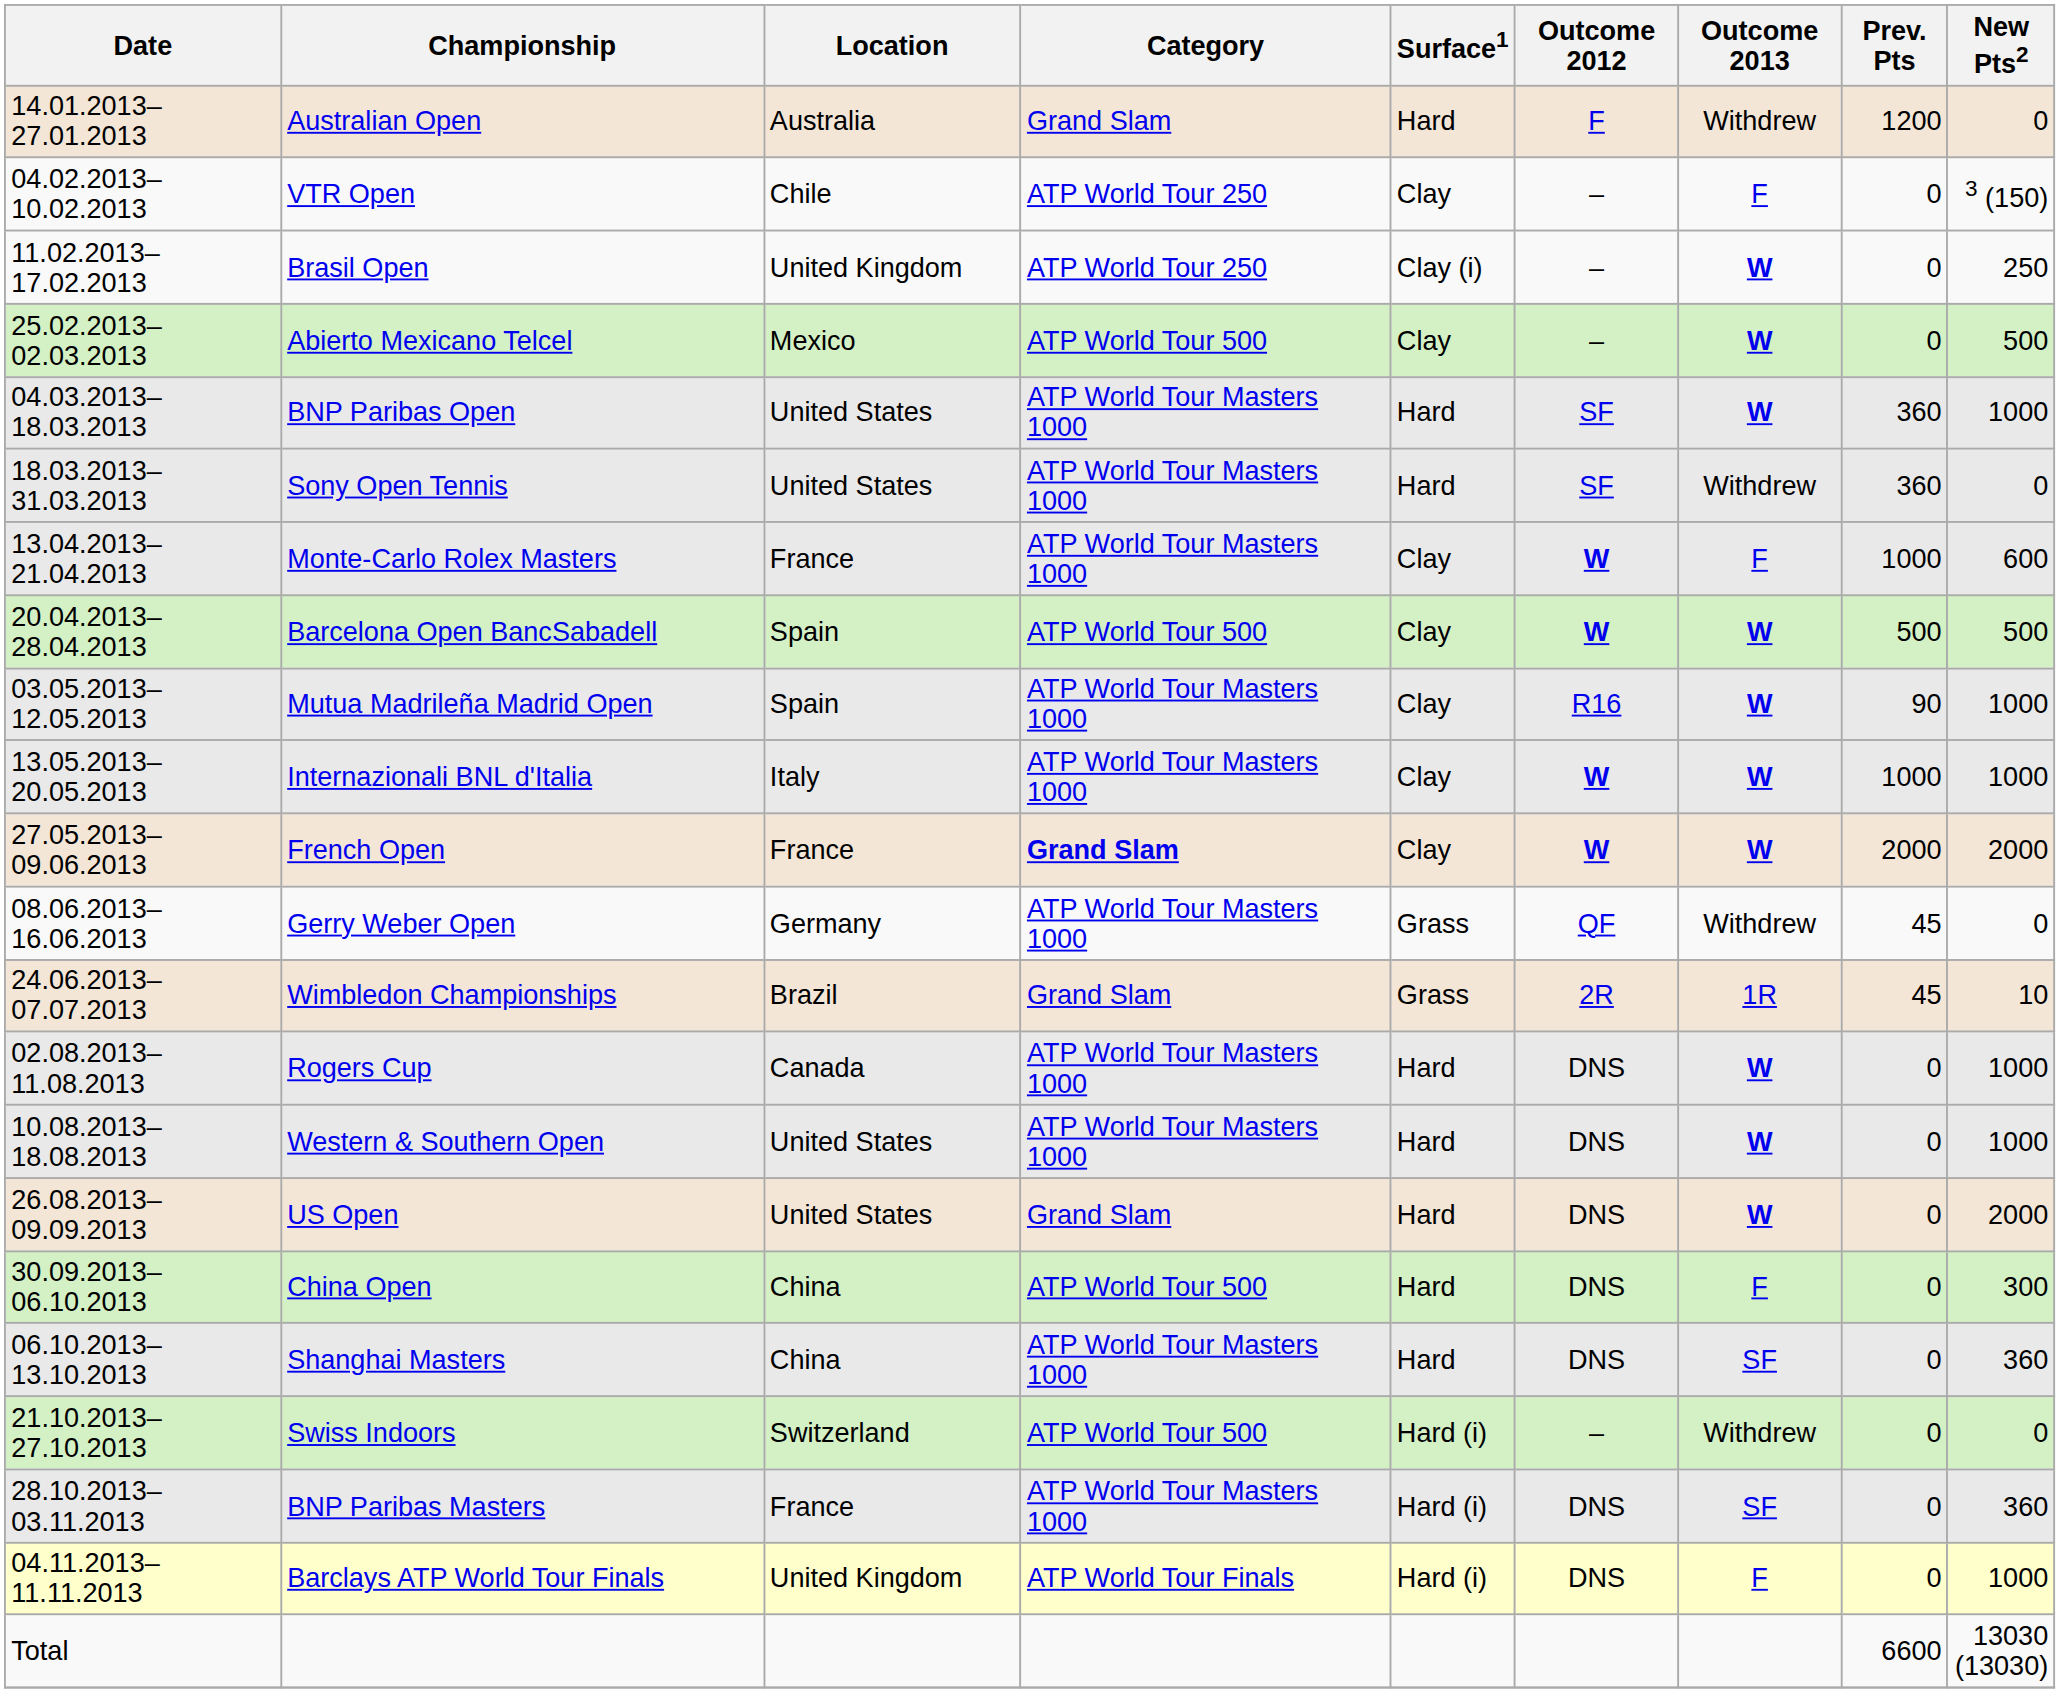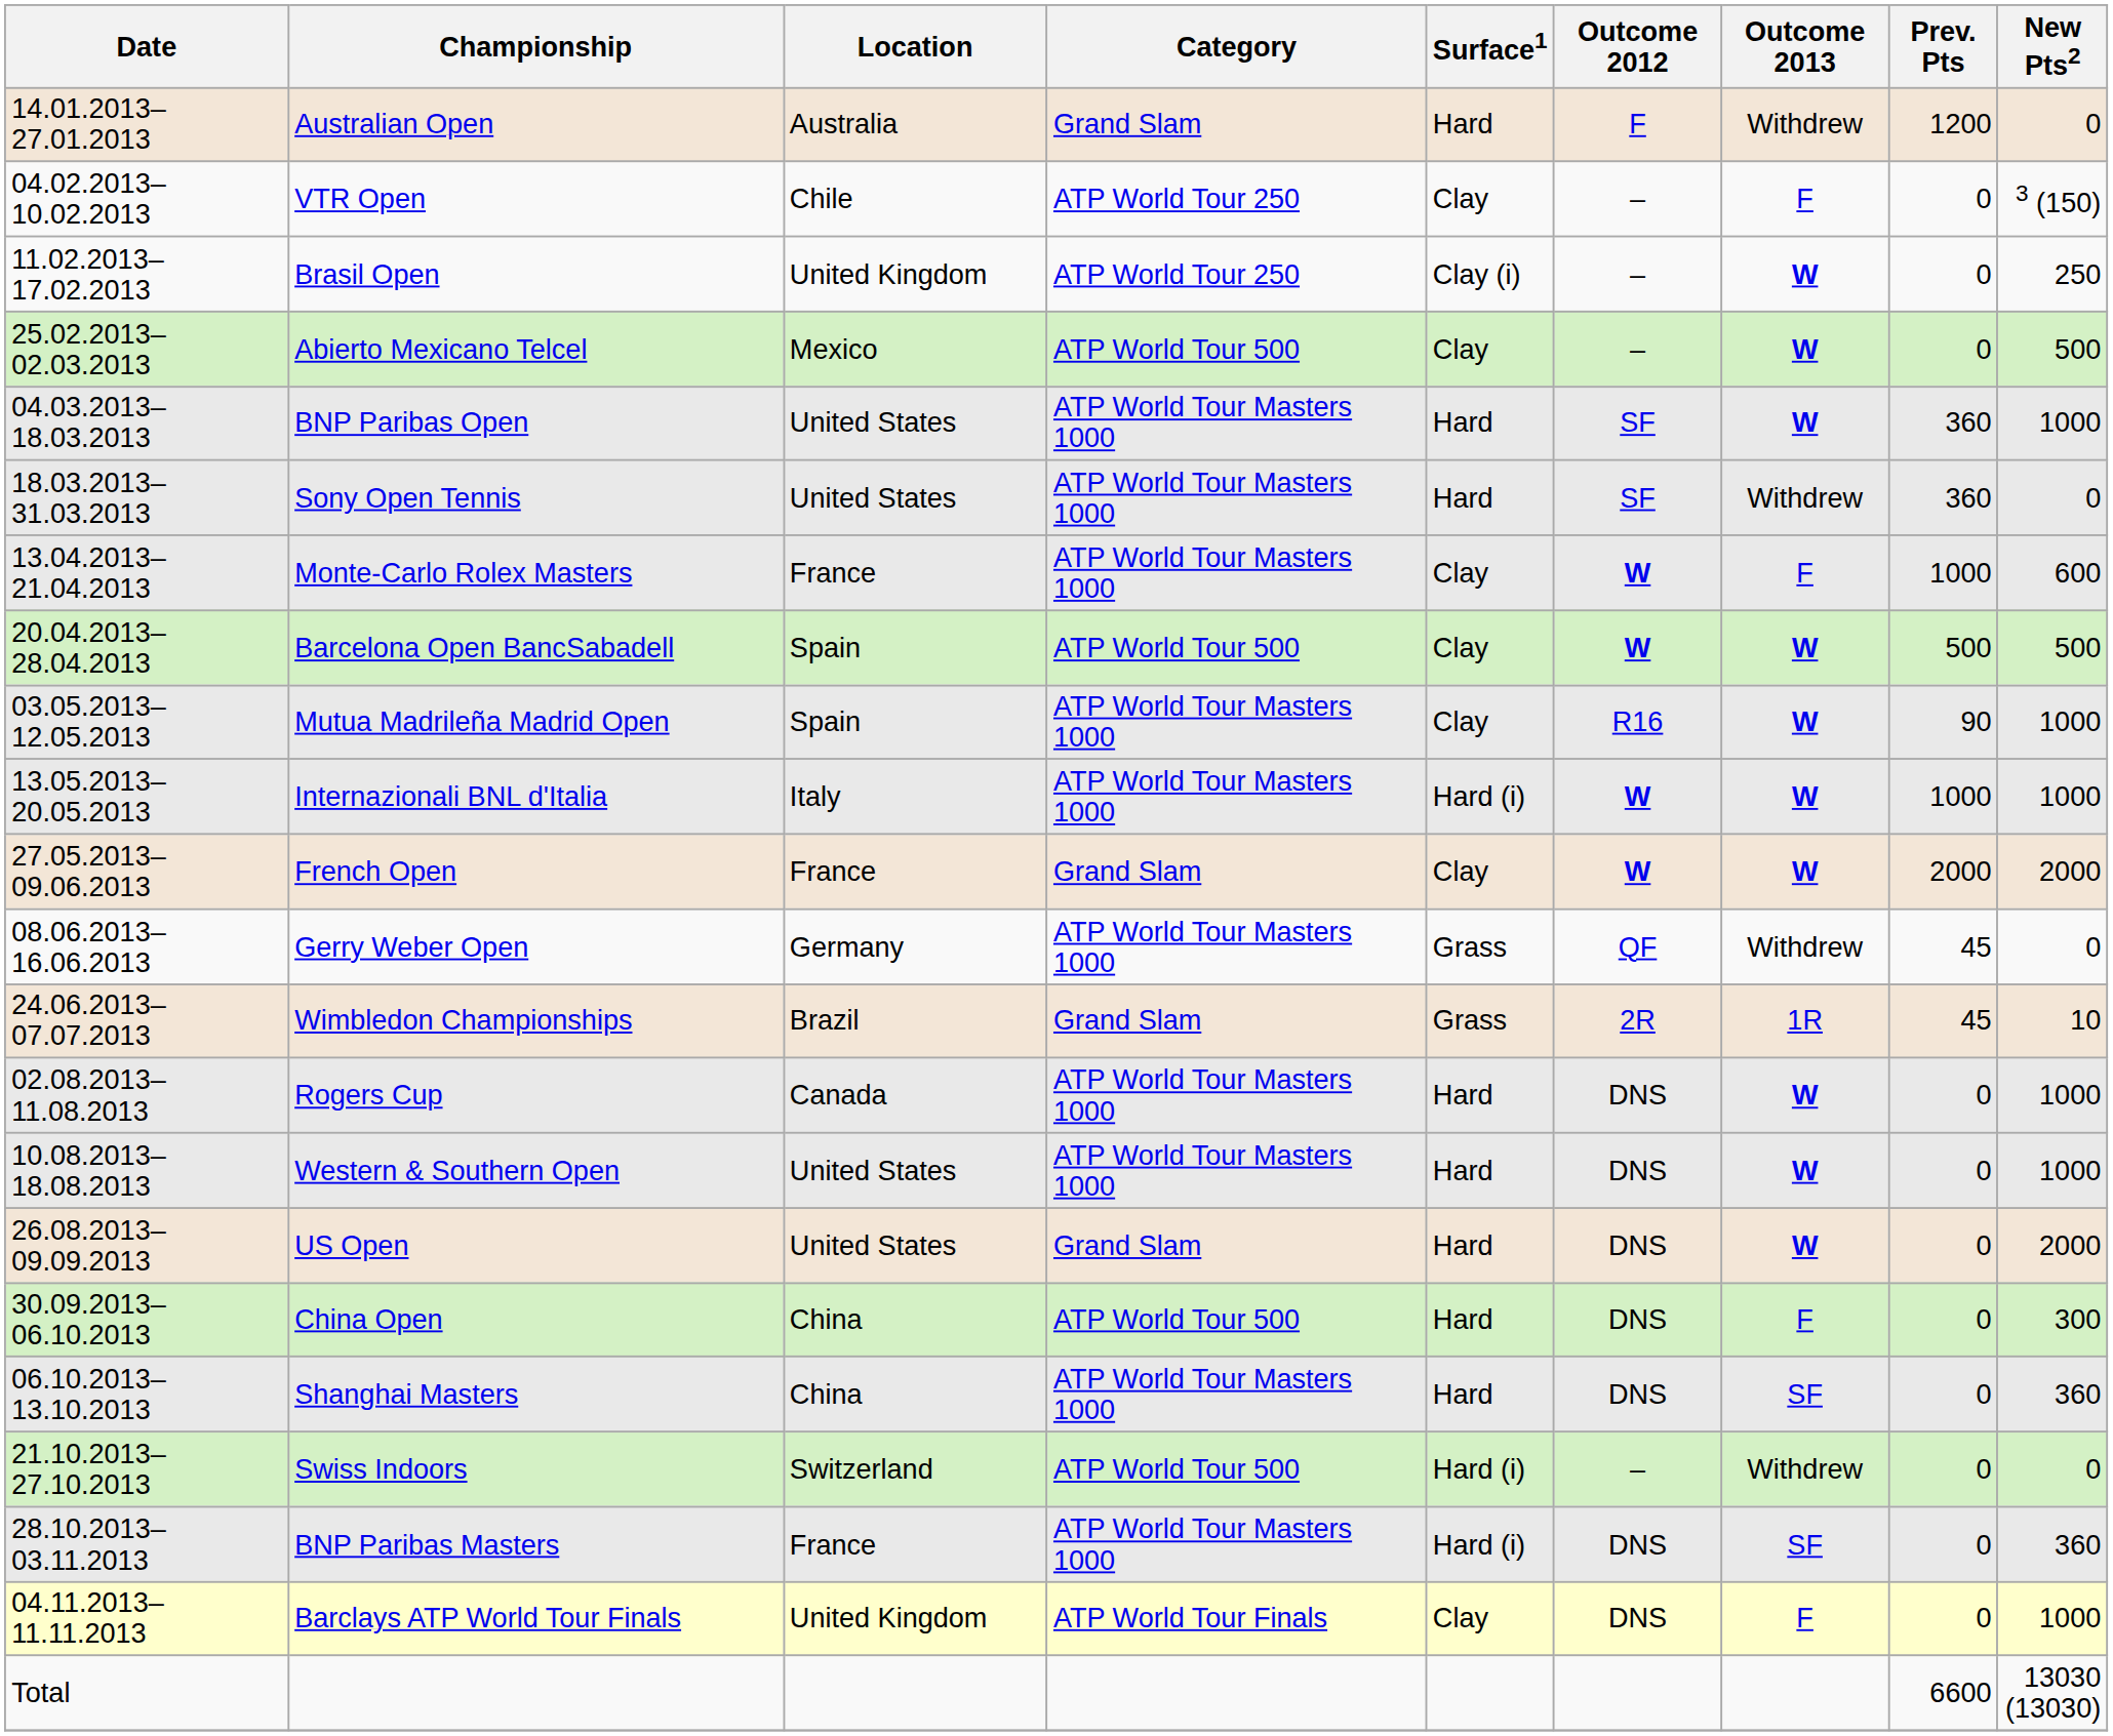Internazionali BNL d'Italia | Surface1: Clay -> Hard (i)
French Open | Category: bold -> normal
Barclays ATP World Tour Finals | Surface1: Hard (i) -> Clay
